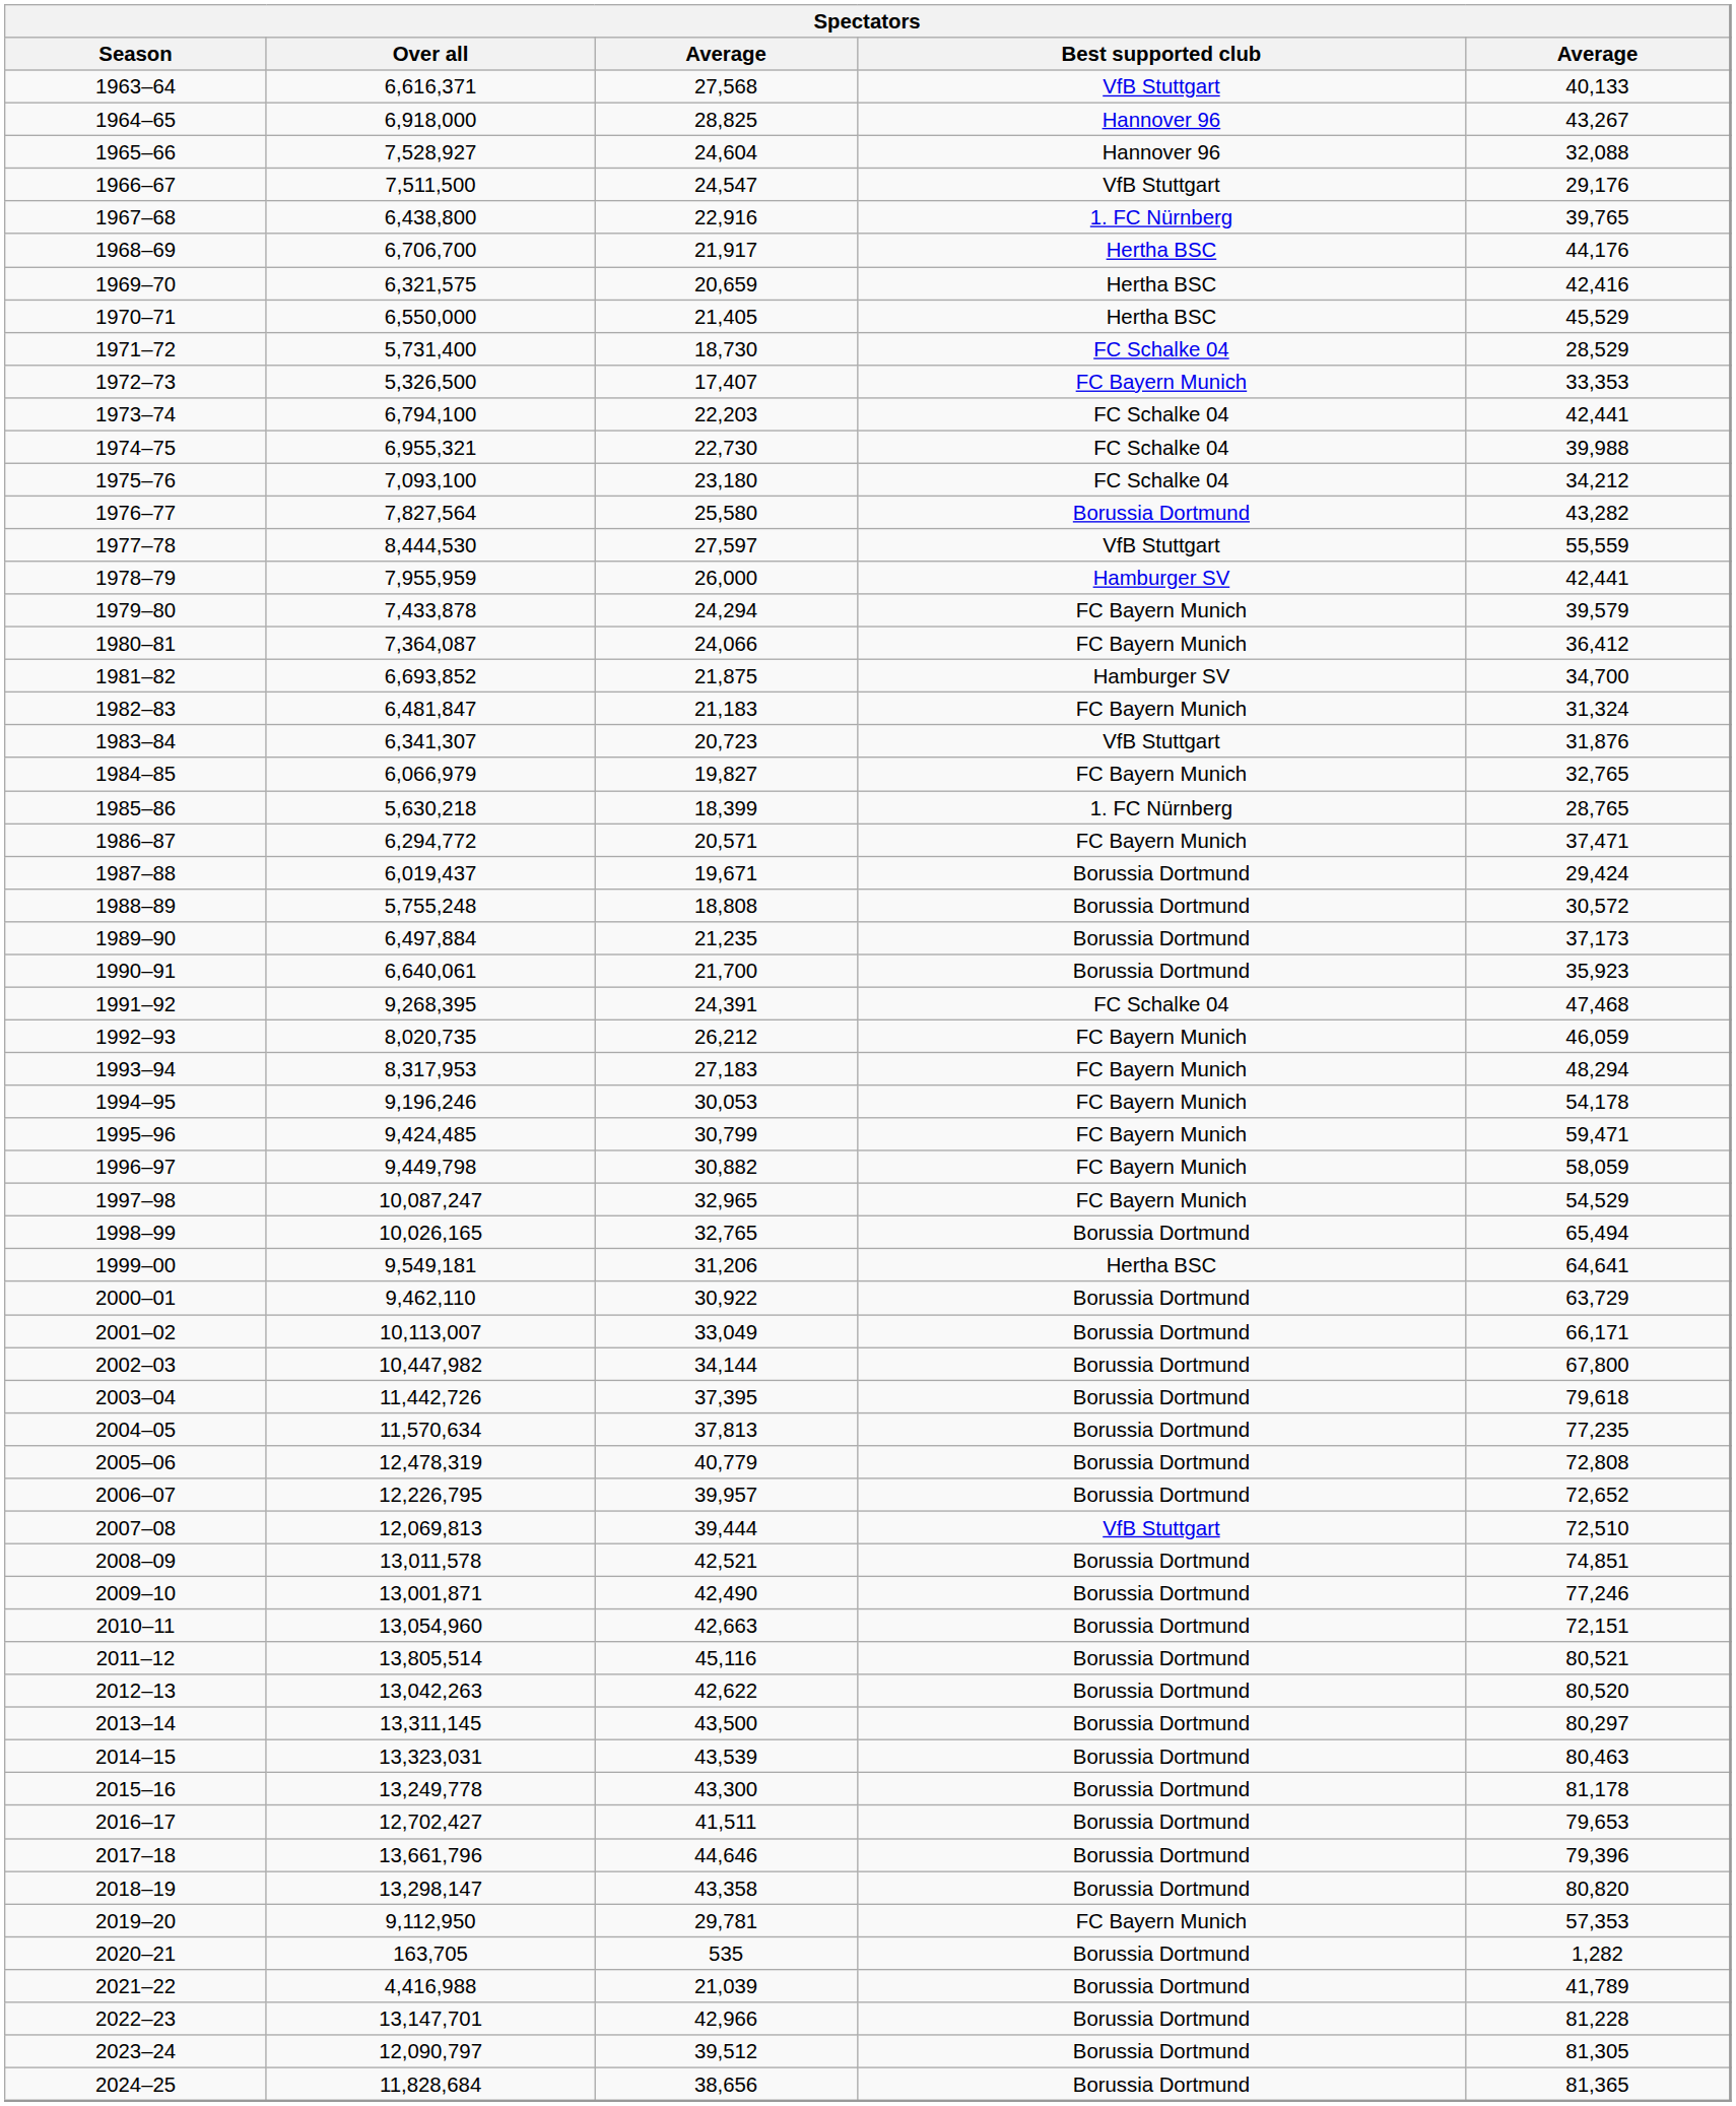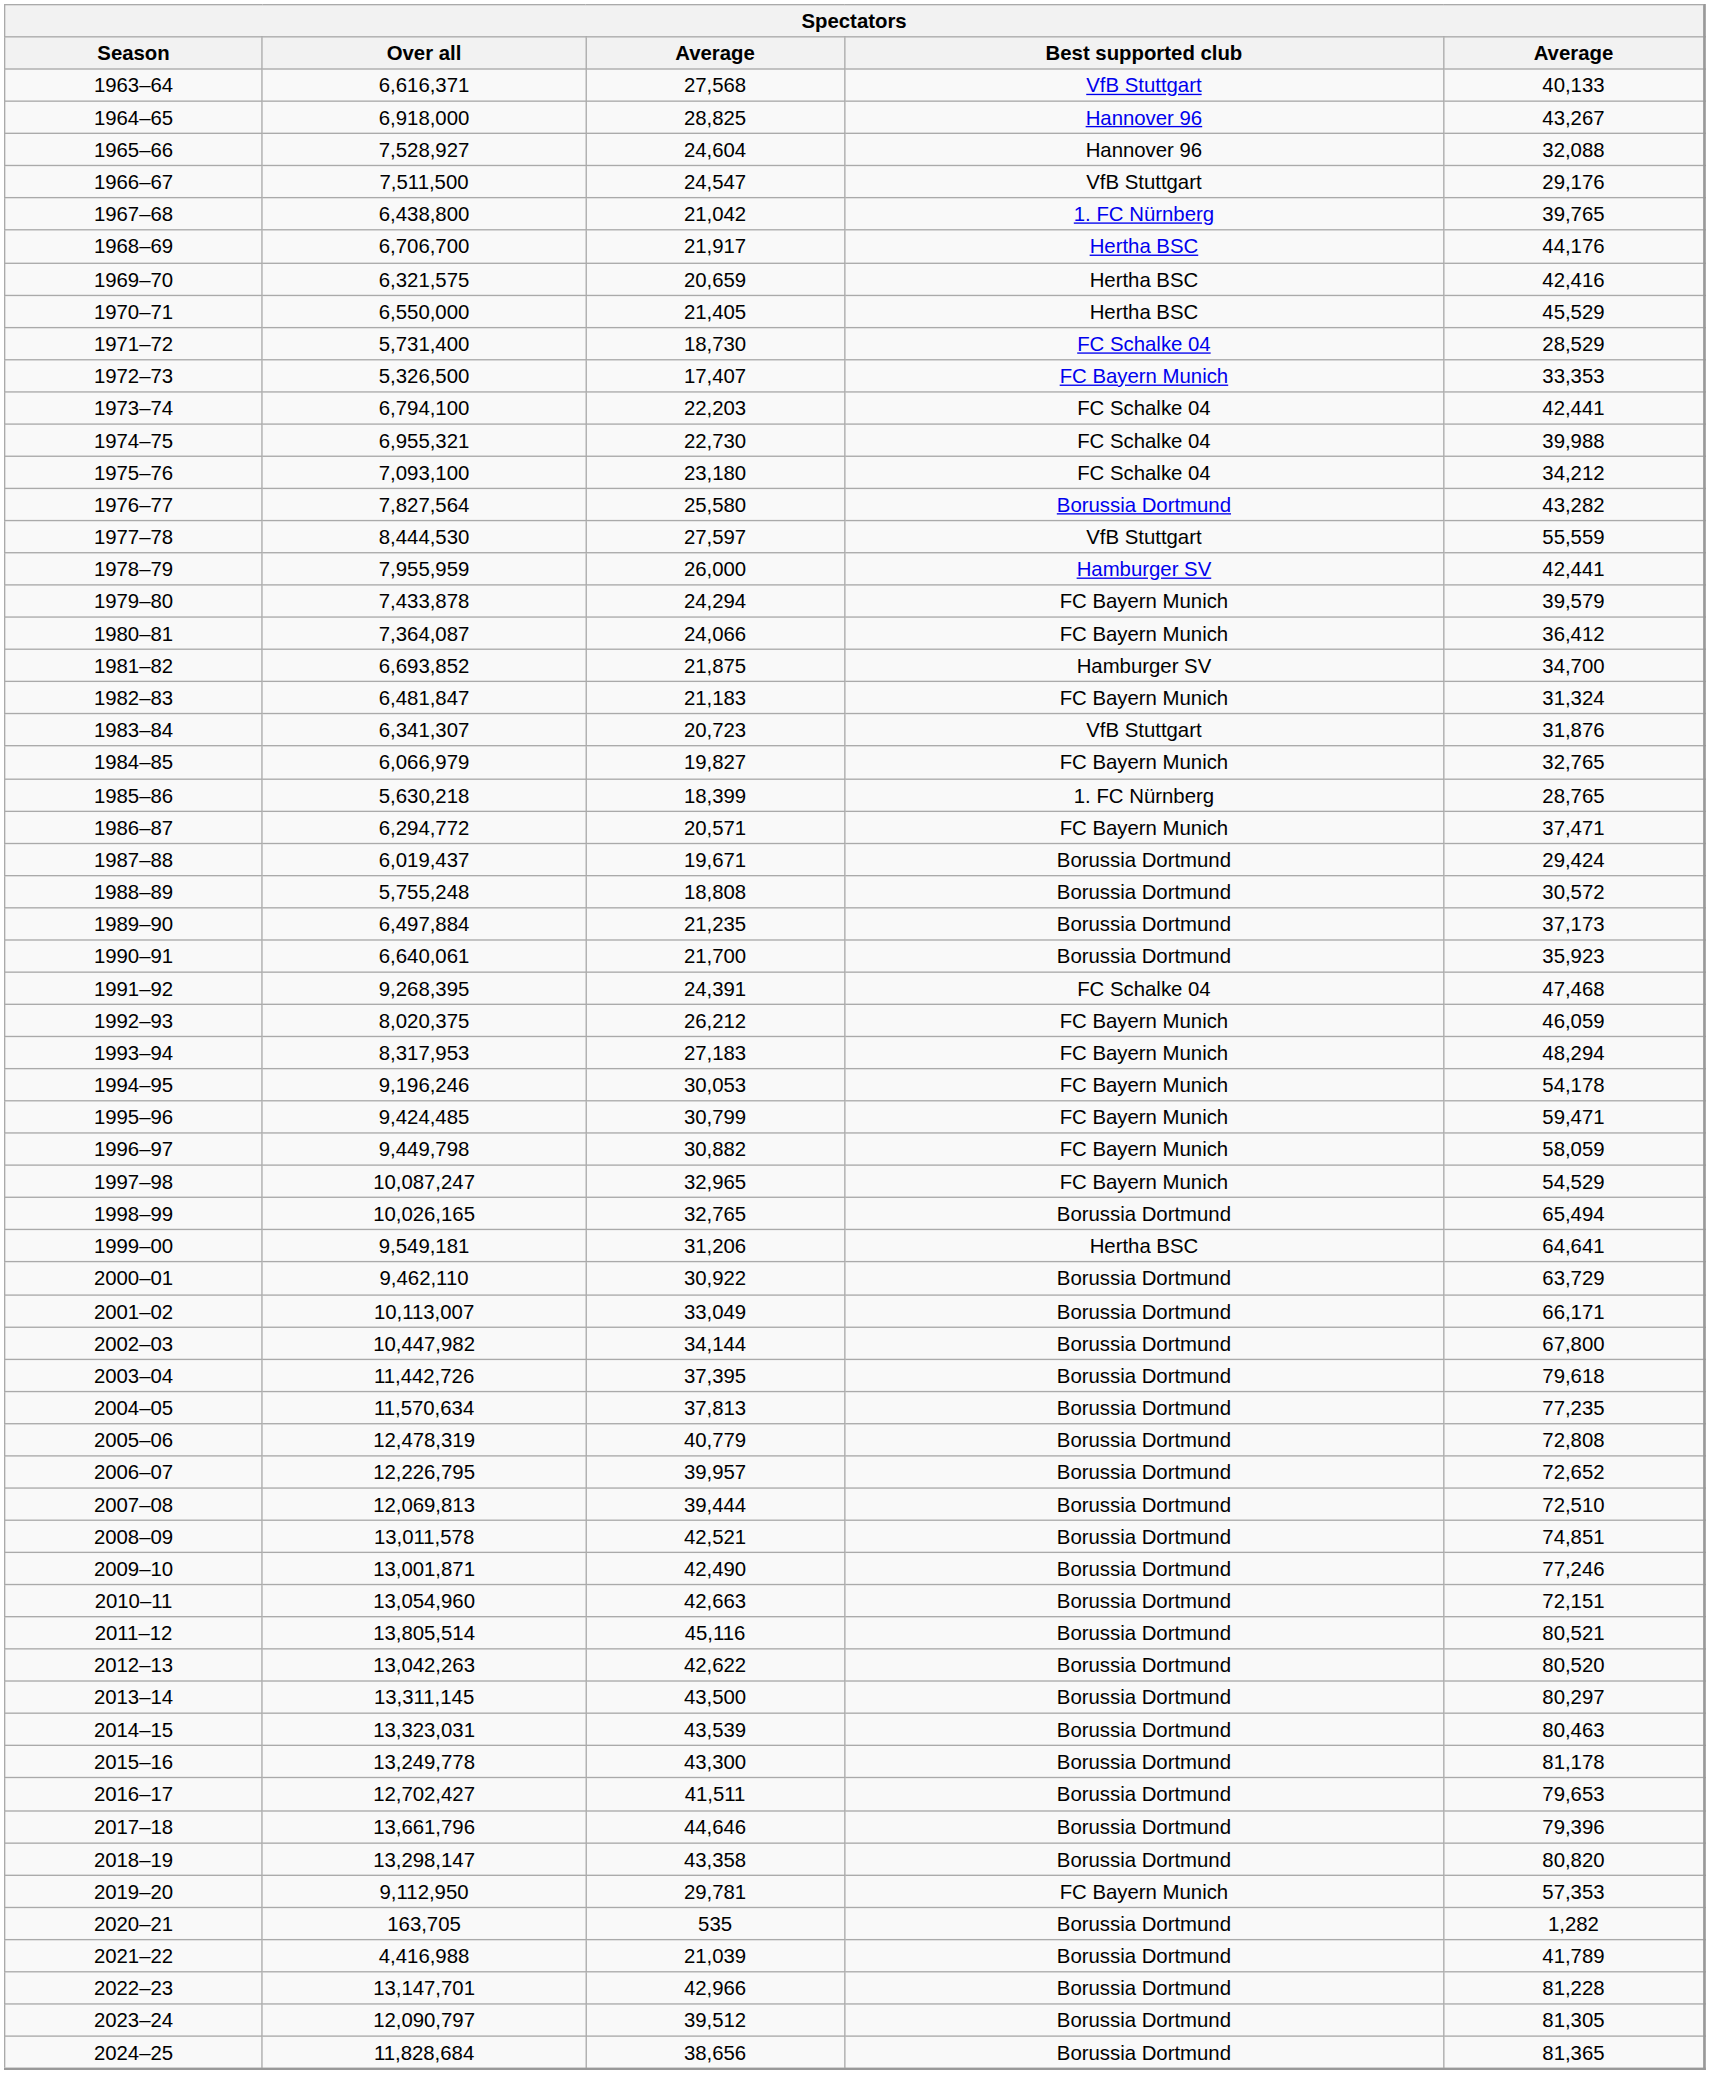1967–68 | column 3: 22,916 -> 21,042
1992–93 | Over all: 8,020,735 -> 8,020,375
2007–08 | Best supported club: VfB Stuttgart -> Borussia Dortmund
